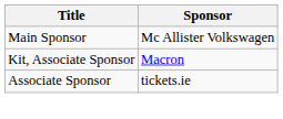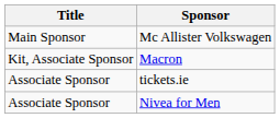+ row: Associate Sponsor | Nivea for Men
